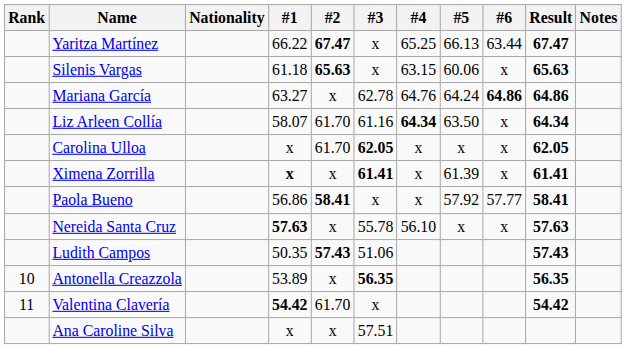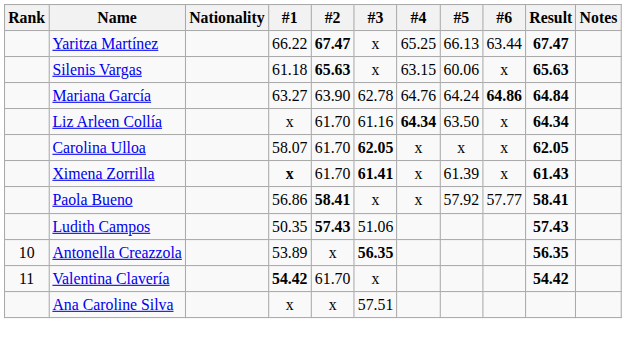Mariana García | #2: x -> 63.90
Mariana García | Result: 64.86 -> 64.84
Liz Arleen Collía | #1: 58.07 -> x
Carolina Ulloa | #1: x -> 58.07
Ximena Zorrilla | #2: x -> 61.70
Ximena Zorrilla | Result: 61.41 -> 61.43
- row: Nereida Santa Cruz | 57.63 | x | 55.78 | 56.10 | x | x | 57.63
